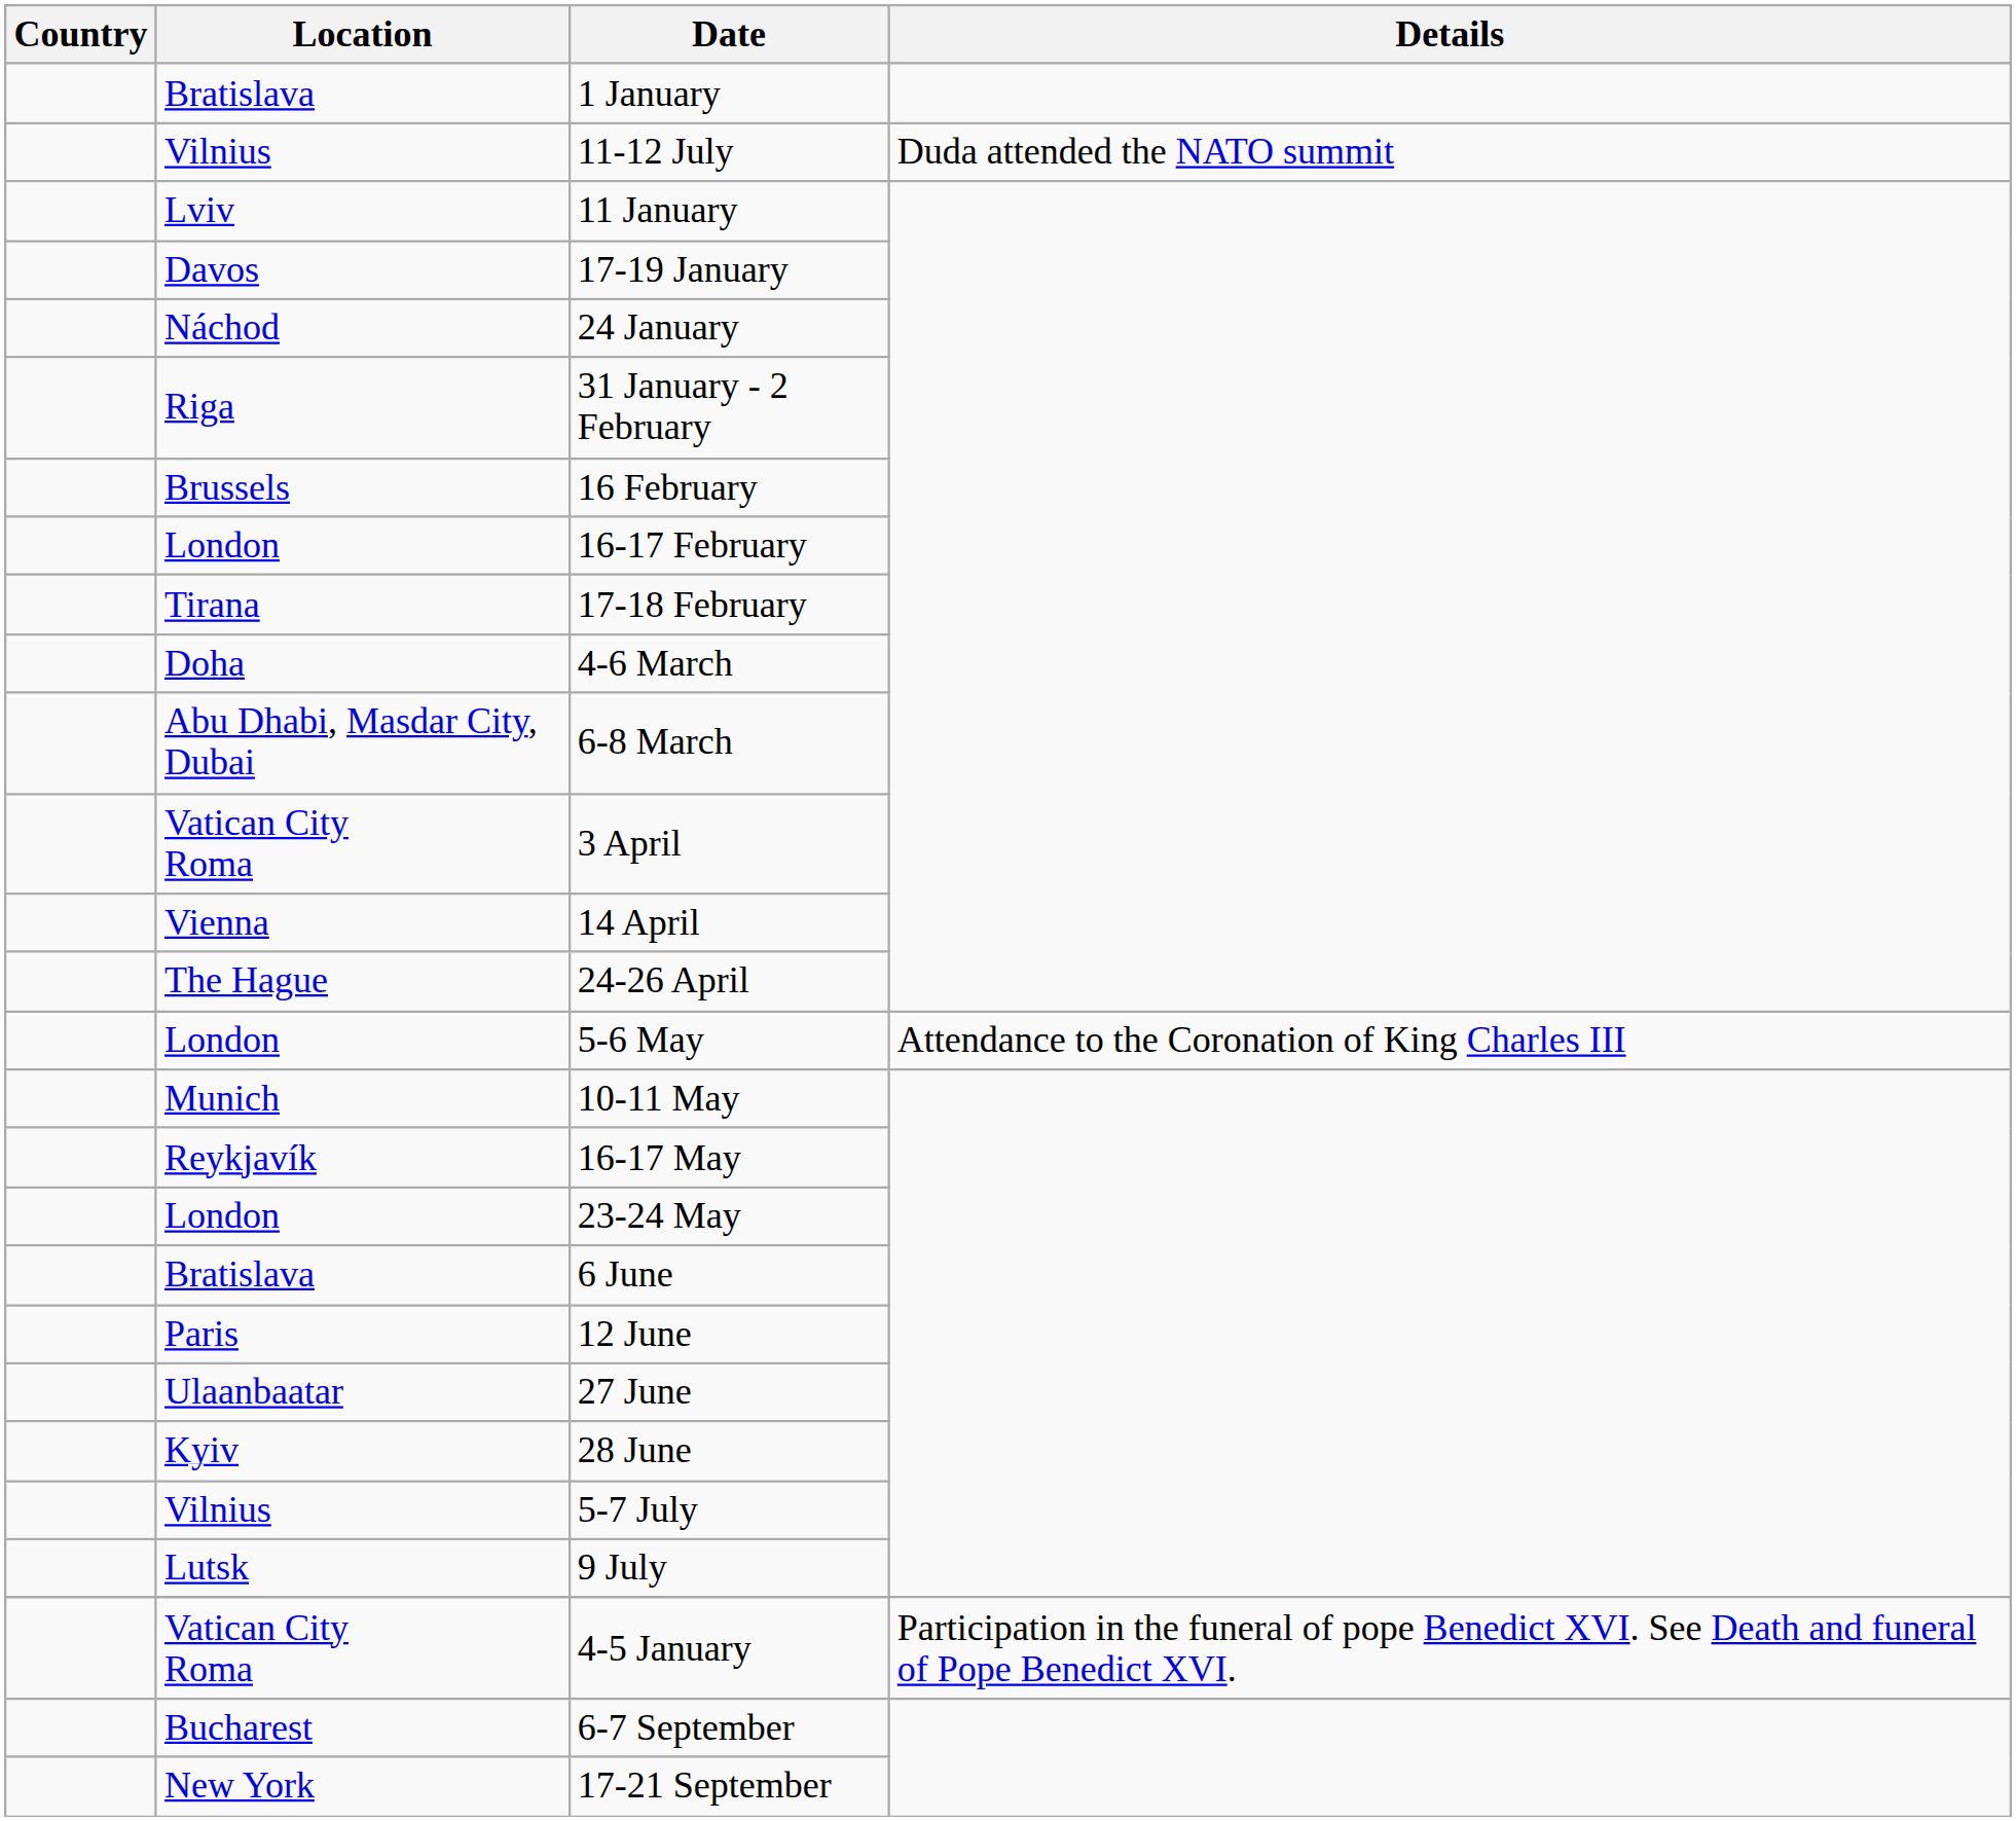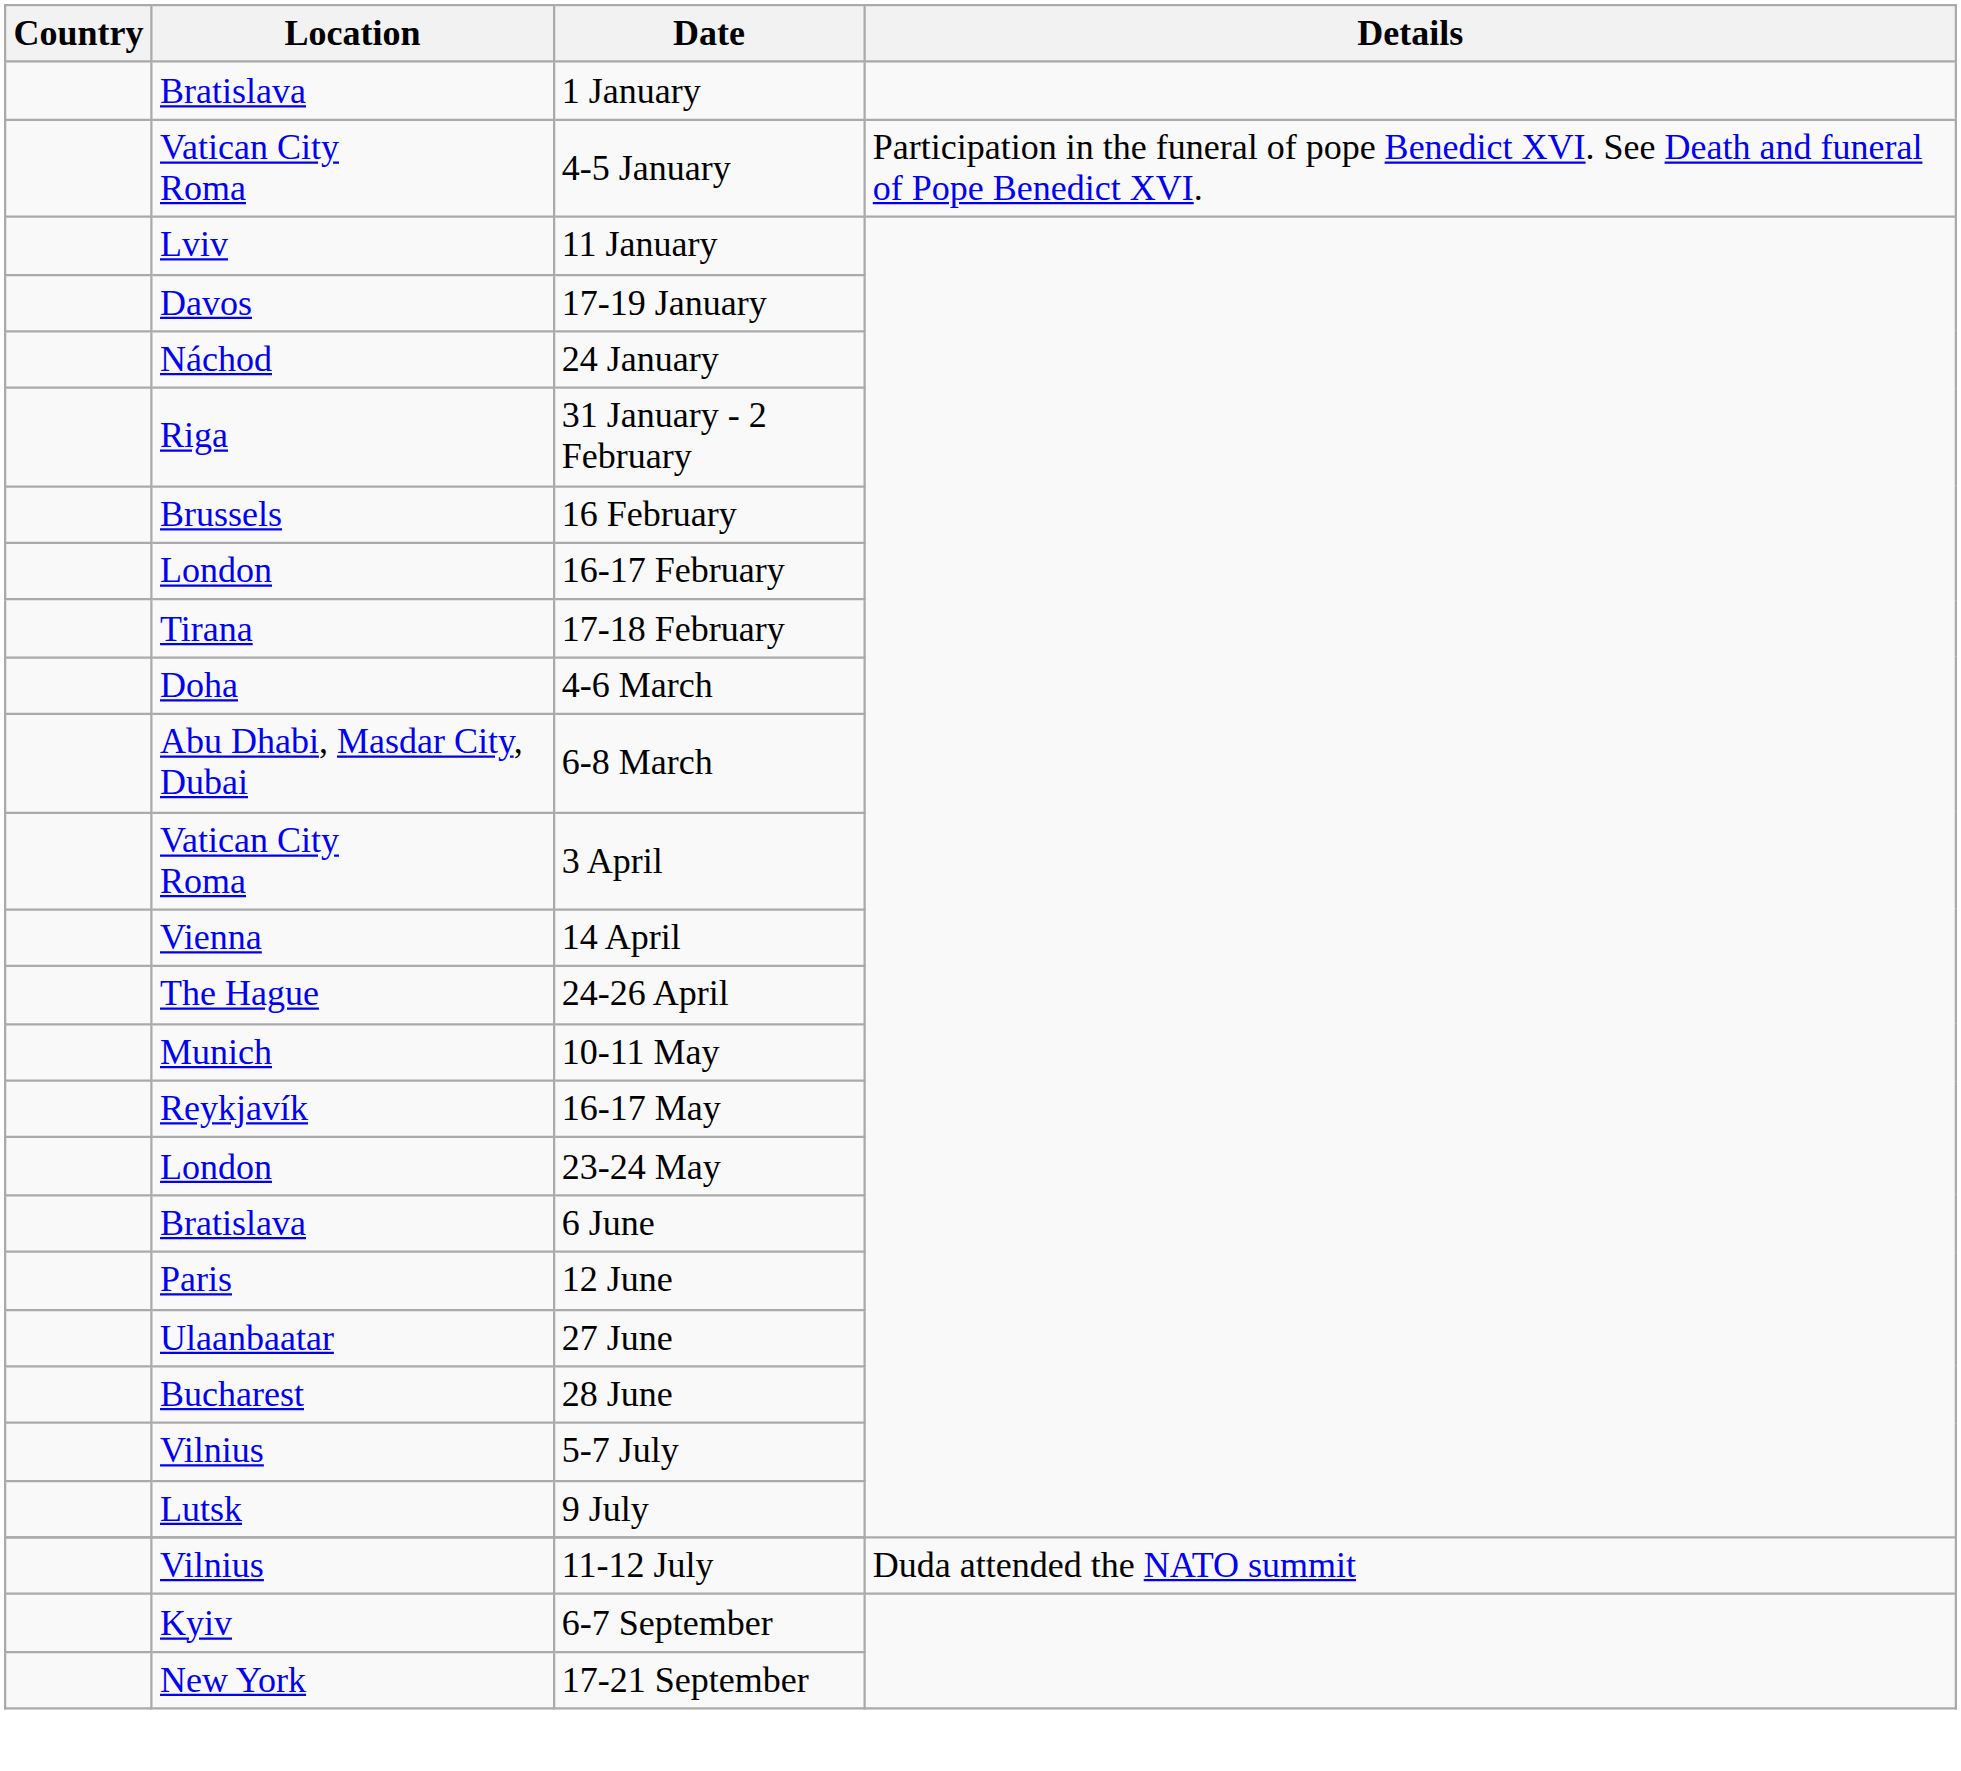rows swapped: 4-5 January <-> 11-12 July
- row: London | 5-6 May | Attendance to the Coronation of King Charles III
28 June | Location: Kyiv -> Bucharest
6-7 September | Location: Bucharest -> Kyiv
